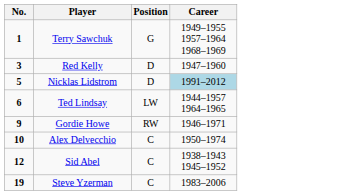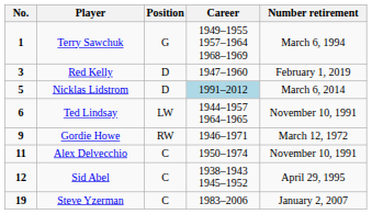+ column: Number retirement | March 6, 1994 | February 1, 2019 | March 6, 2014 | November 10, 1991 | March 12, 1972 | November 10, 1991 | April 29, 1995 | January 2, 2007
Alex Delvecchio | No.: 10 -> 11
